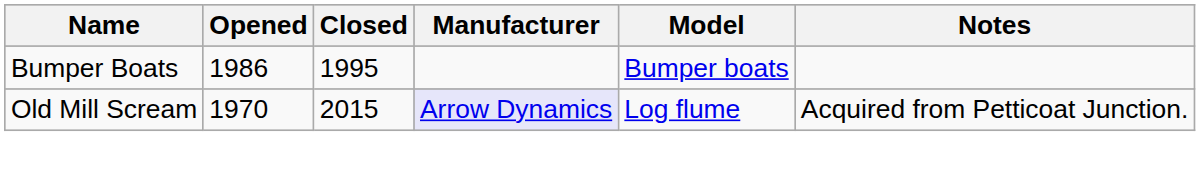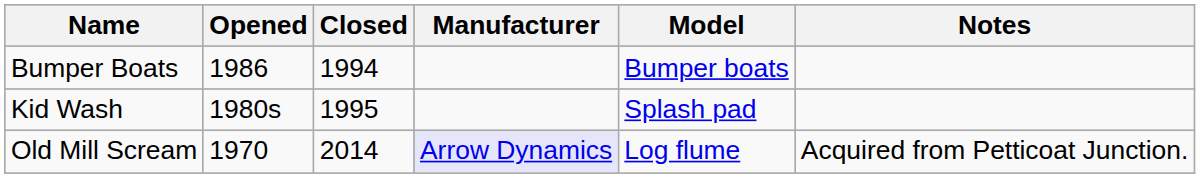Bumper Boats | Closed: 1995 -> 1994
+ row: Kid Wash | 1980s | 1995 | Splash pad
Old Mill Scream | Closed: 2015 -> 2014
